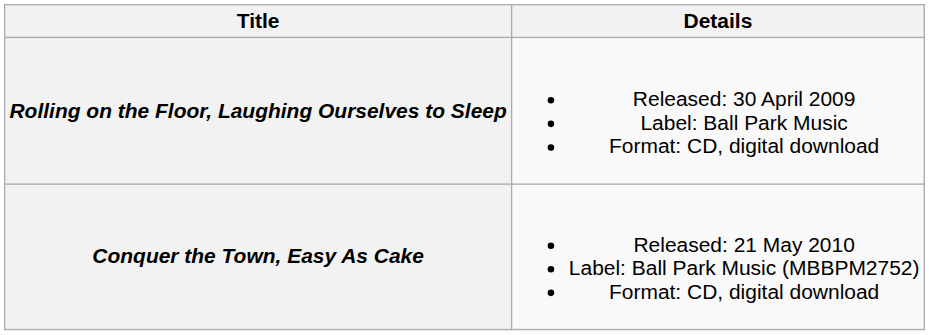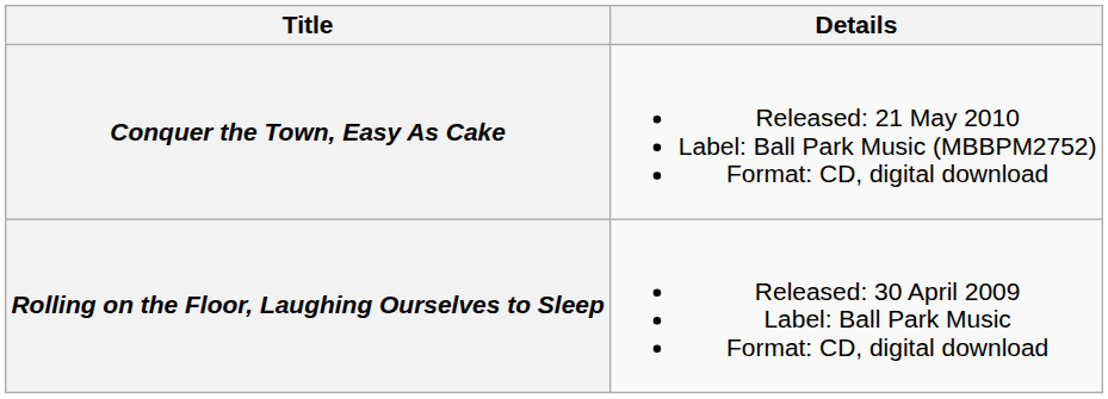rows swapped: Rolling on the Floor, Laughing Ourselves to Sleep <-> Conquer the Town, Easy As Cake
